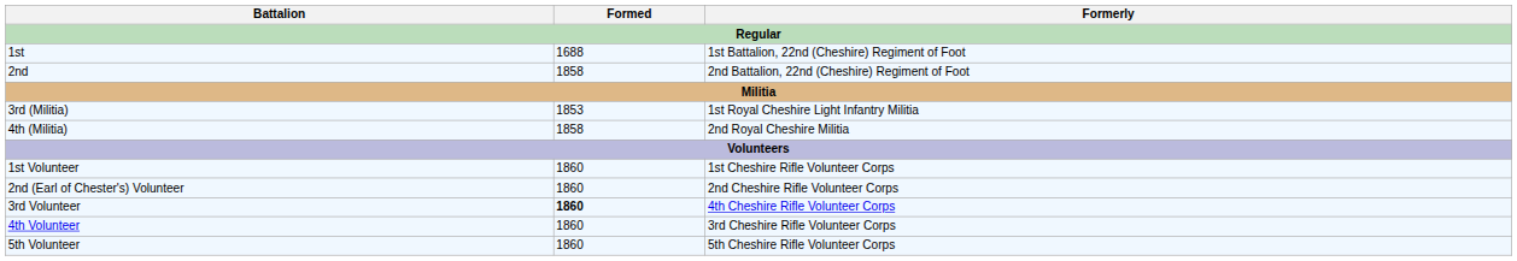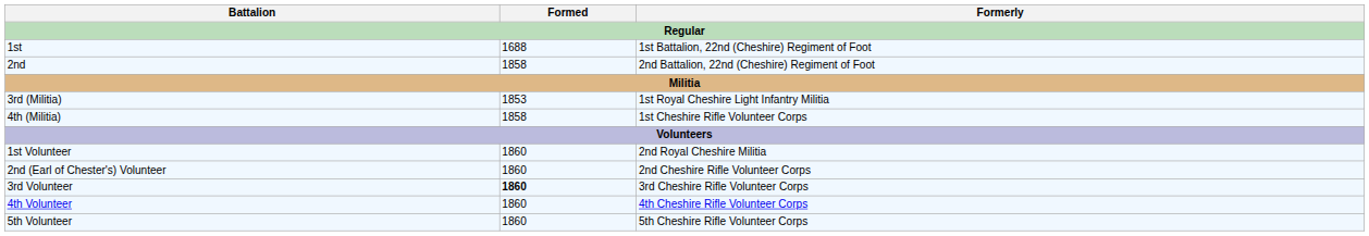4th (Militia) | Formerly: 2nd Royal Cheshire Militia -> 1st Cheshire Rifle Volunteer Corps
1st Volunteer | Formerly: 1st Cheshire Rifle Volunteer Corps -> 2nd Royal Cheshire Militia
3rd Volunteer | Formerly: 4th Cheshire Rifle Volunteer Corps -> 3rd Cheshire Rifle Volunteer Corps
4th Volunteer | Formerly: 3rd Cheshire Rifle Volunteer Corps -> 4th Cheshire Rifle Volunteer Corps
